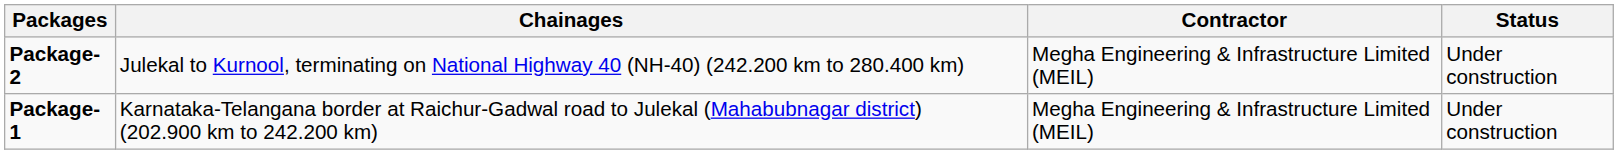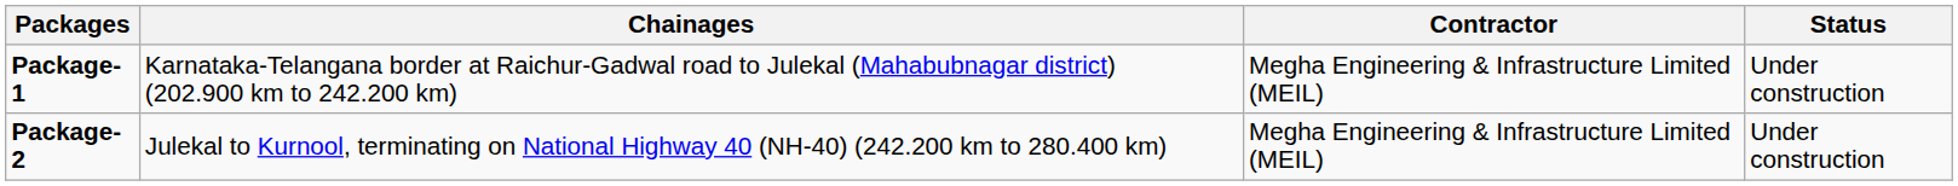rows swapped: Package-1 <-> Package-2
